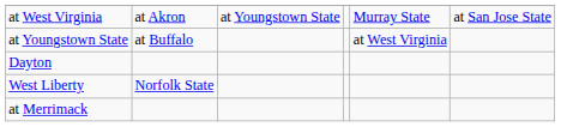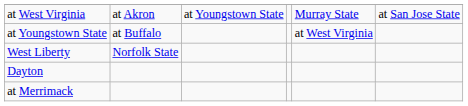rows swapped: West Liberty <-> Dayton
